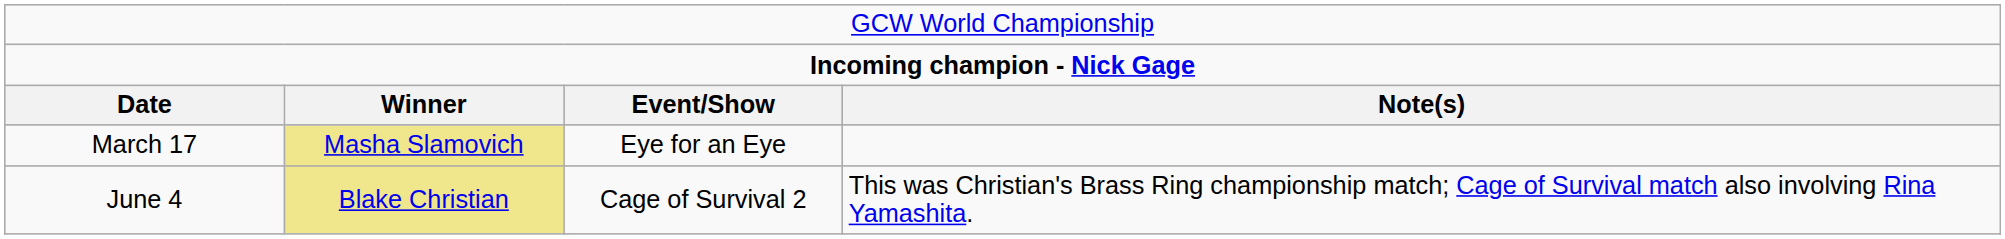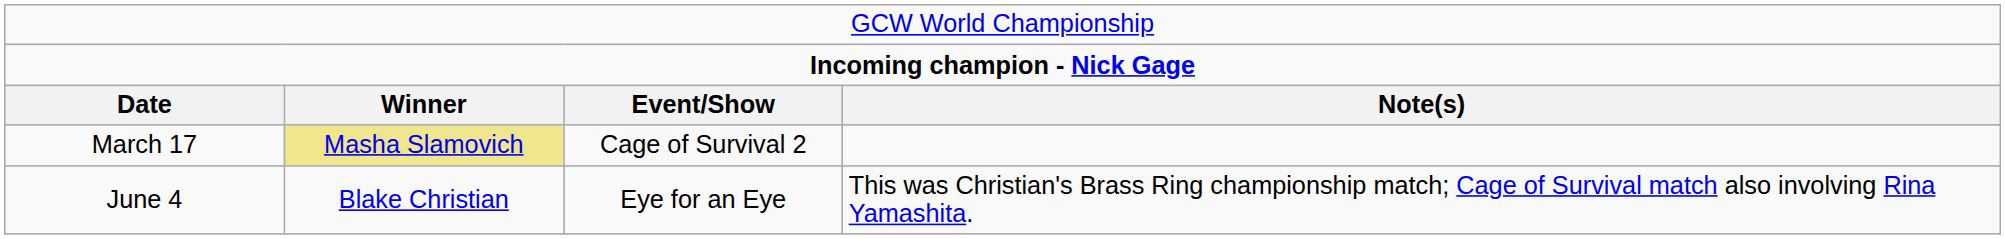March 17 | column 3: Eye for an Eye -> Cage of Survival 2
June 4 | column 2: khaki background -> no background
June 4 | column 3: Cage of Survival 2 -> Eye for an Eye
